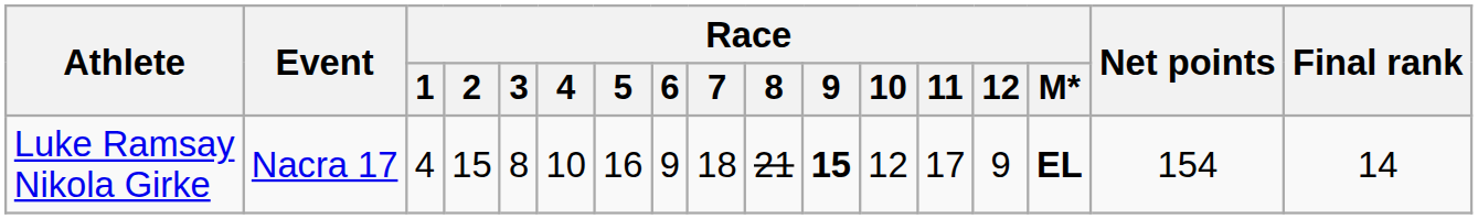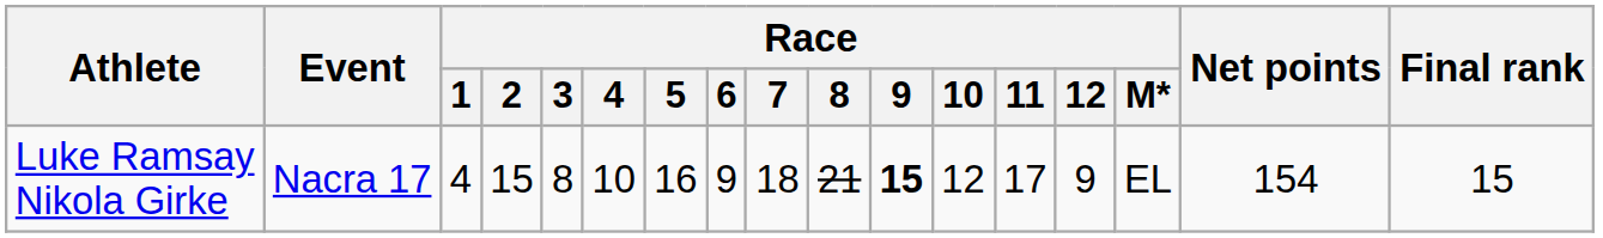Luke Ramsay Nikola Girke | Race / M*: bold -> normal
Luke Ramsay Nikola Girke | Final rank: 14 -> 15
